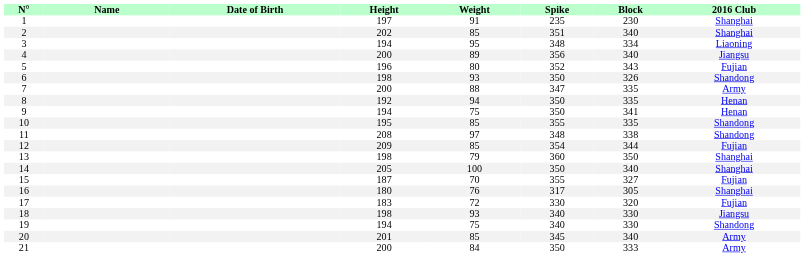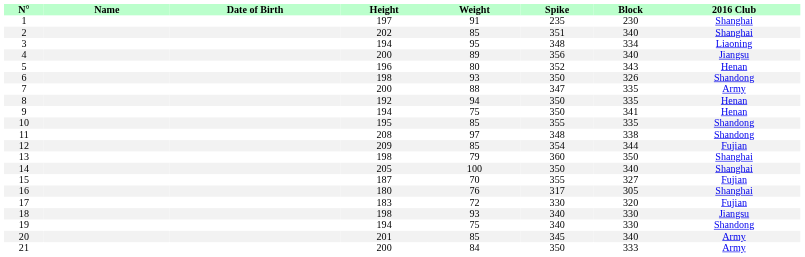5 | 2016 Club: Fujian -> Henan
